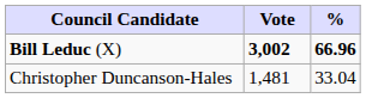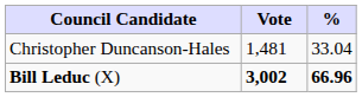rows swapped: Bill Leduc (X) <-> Christopher Duncanson-Hales
